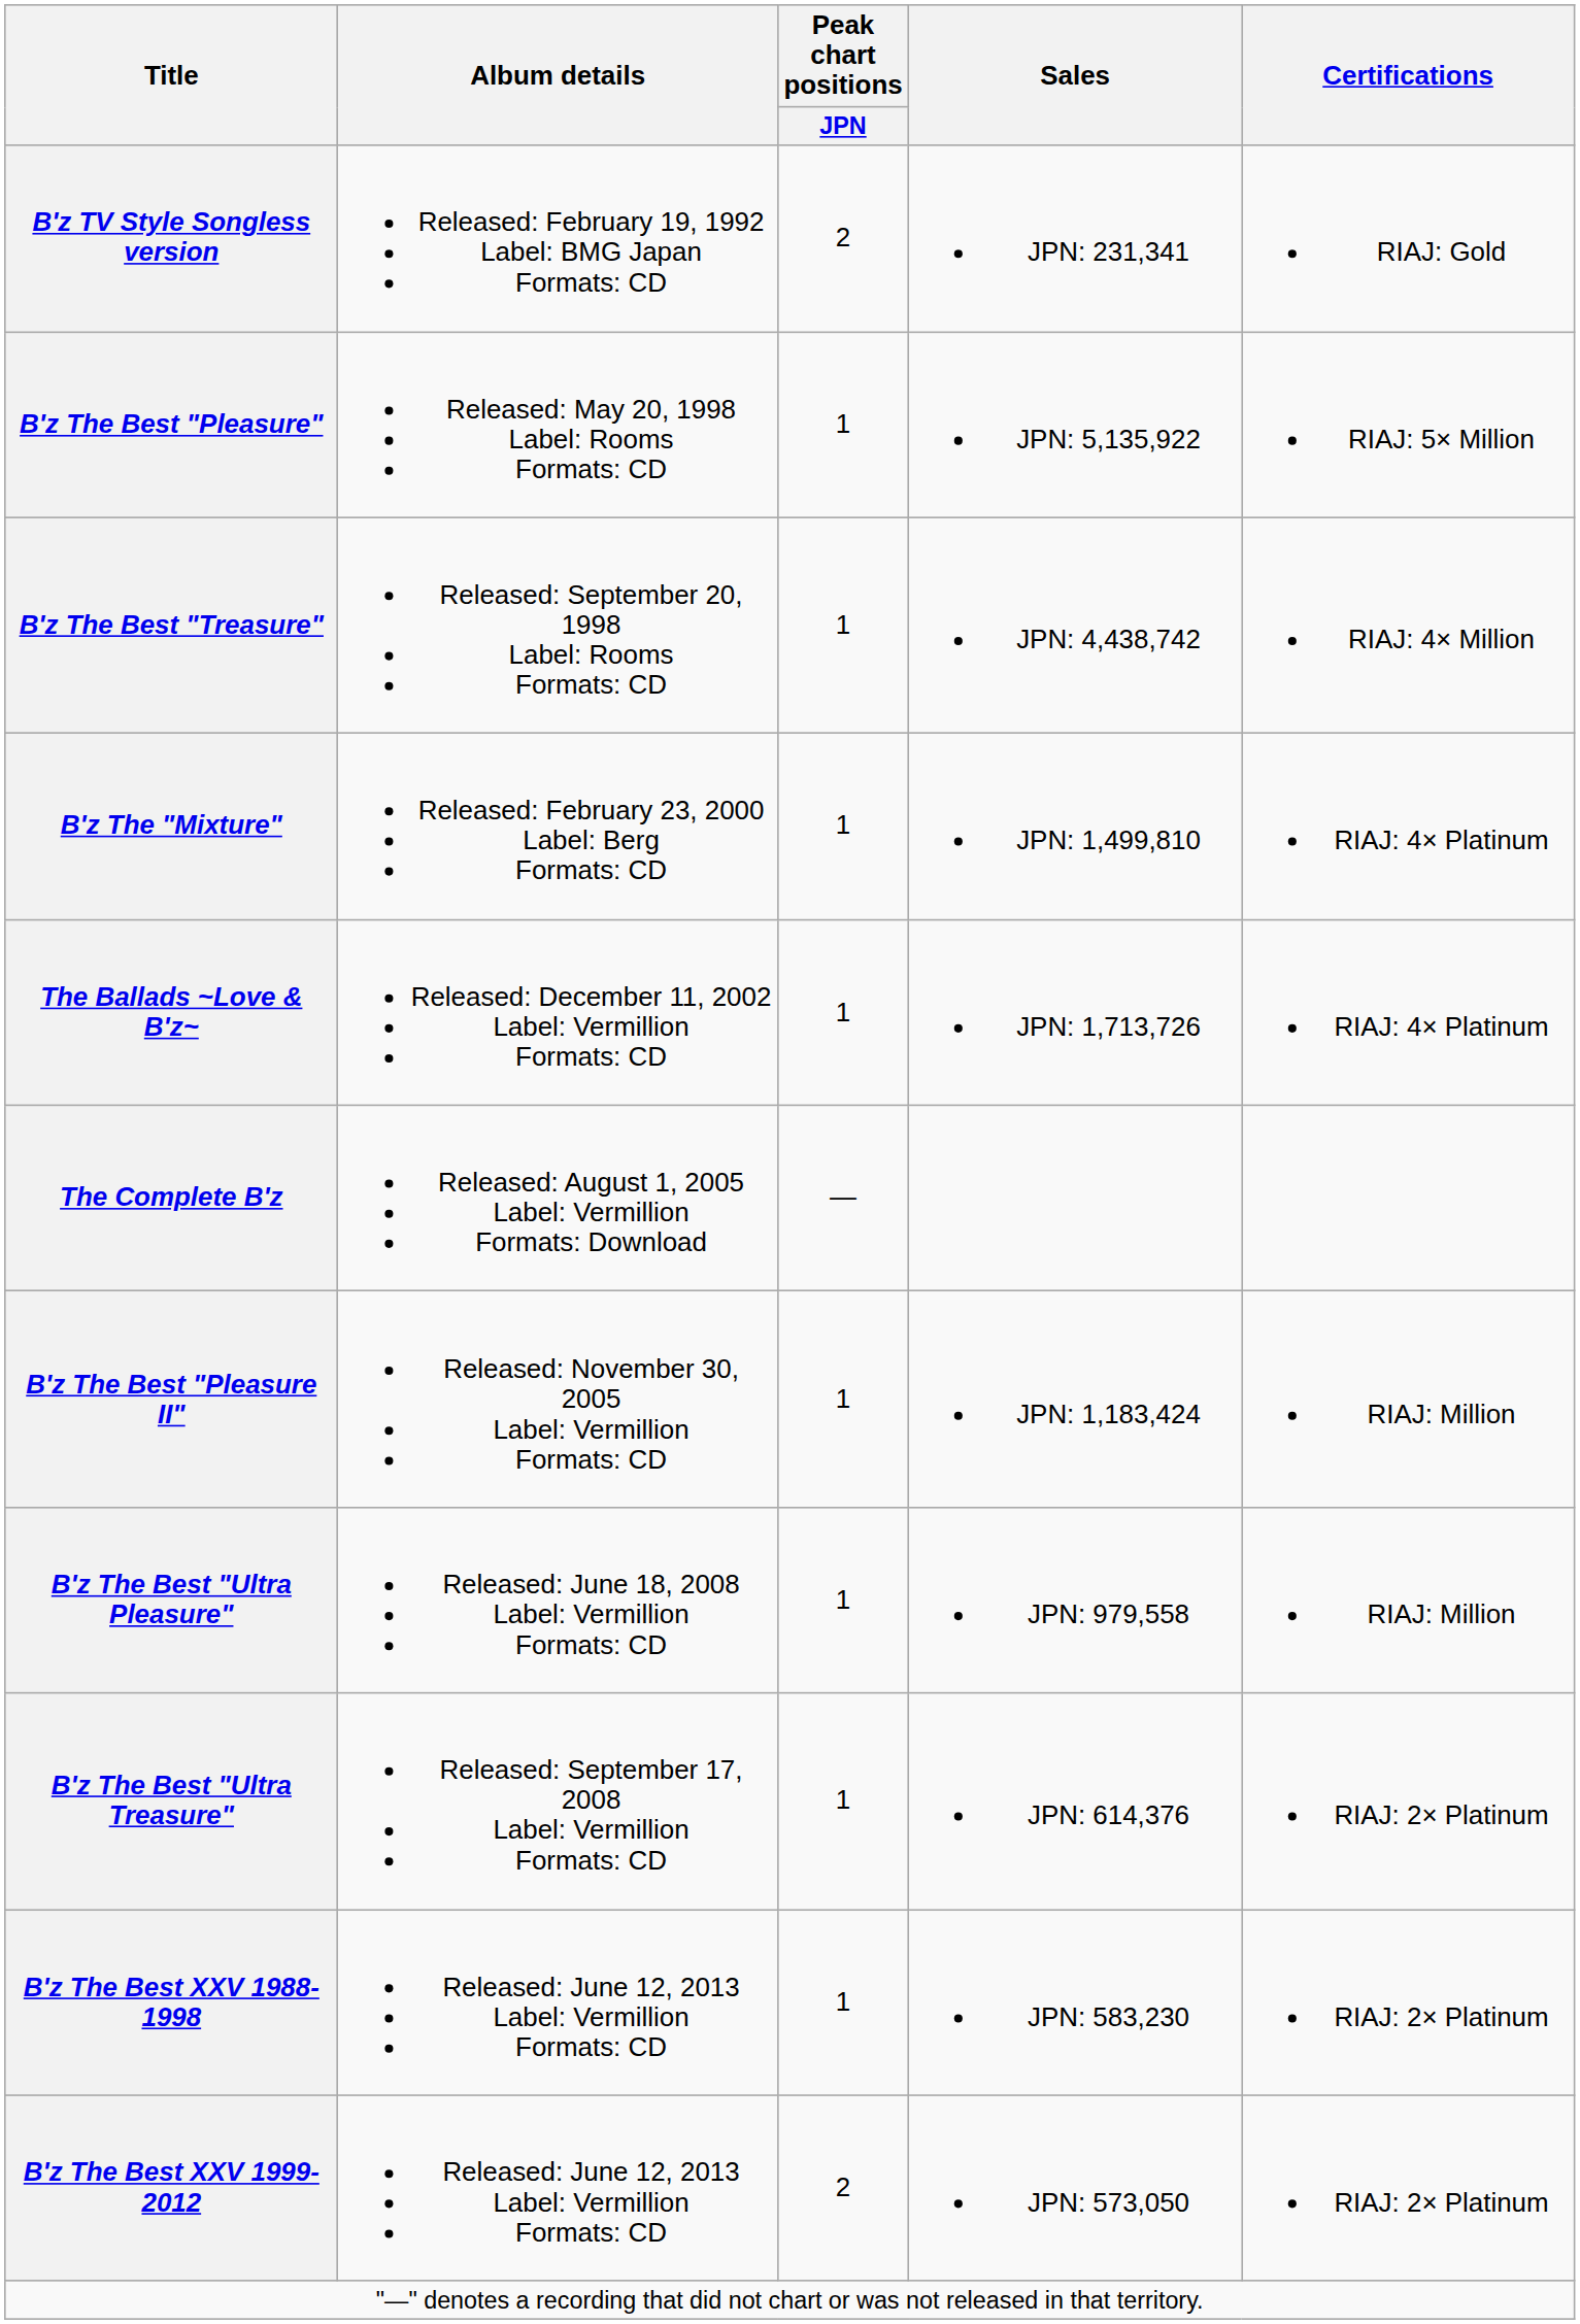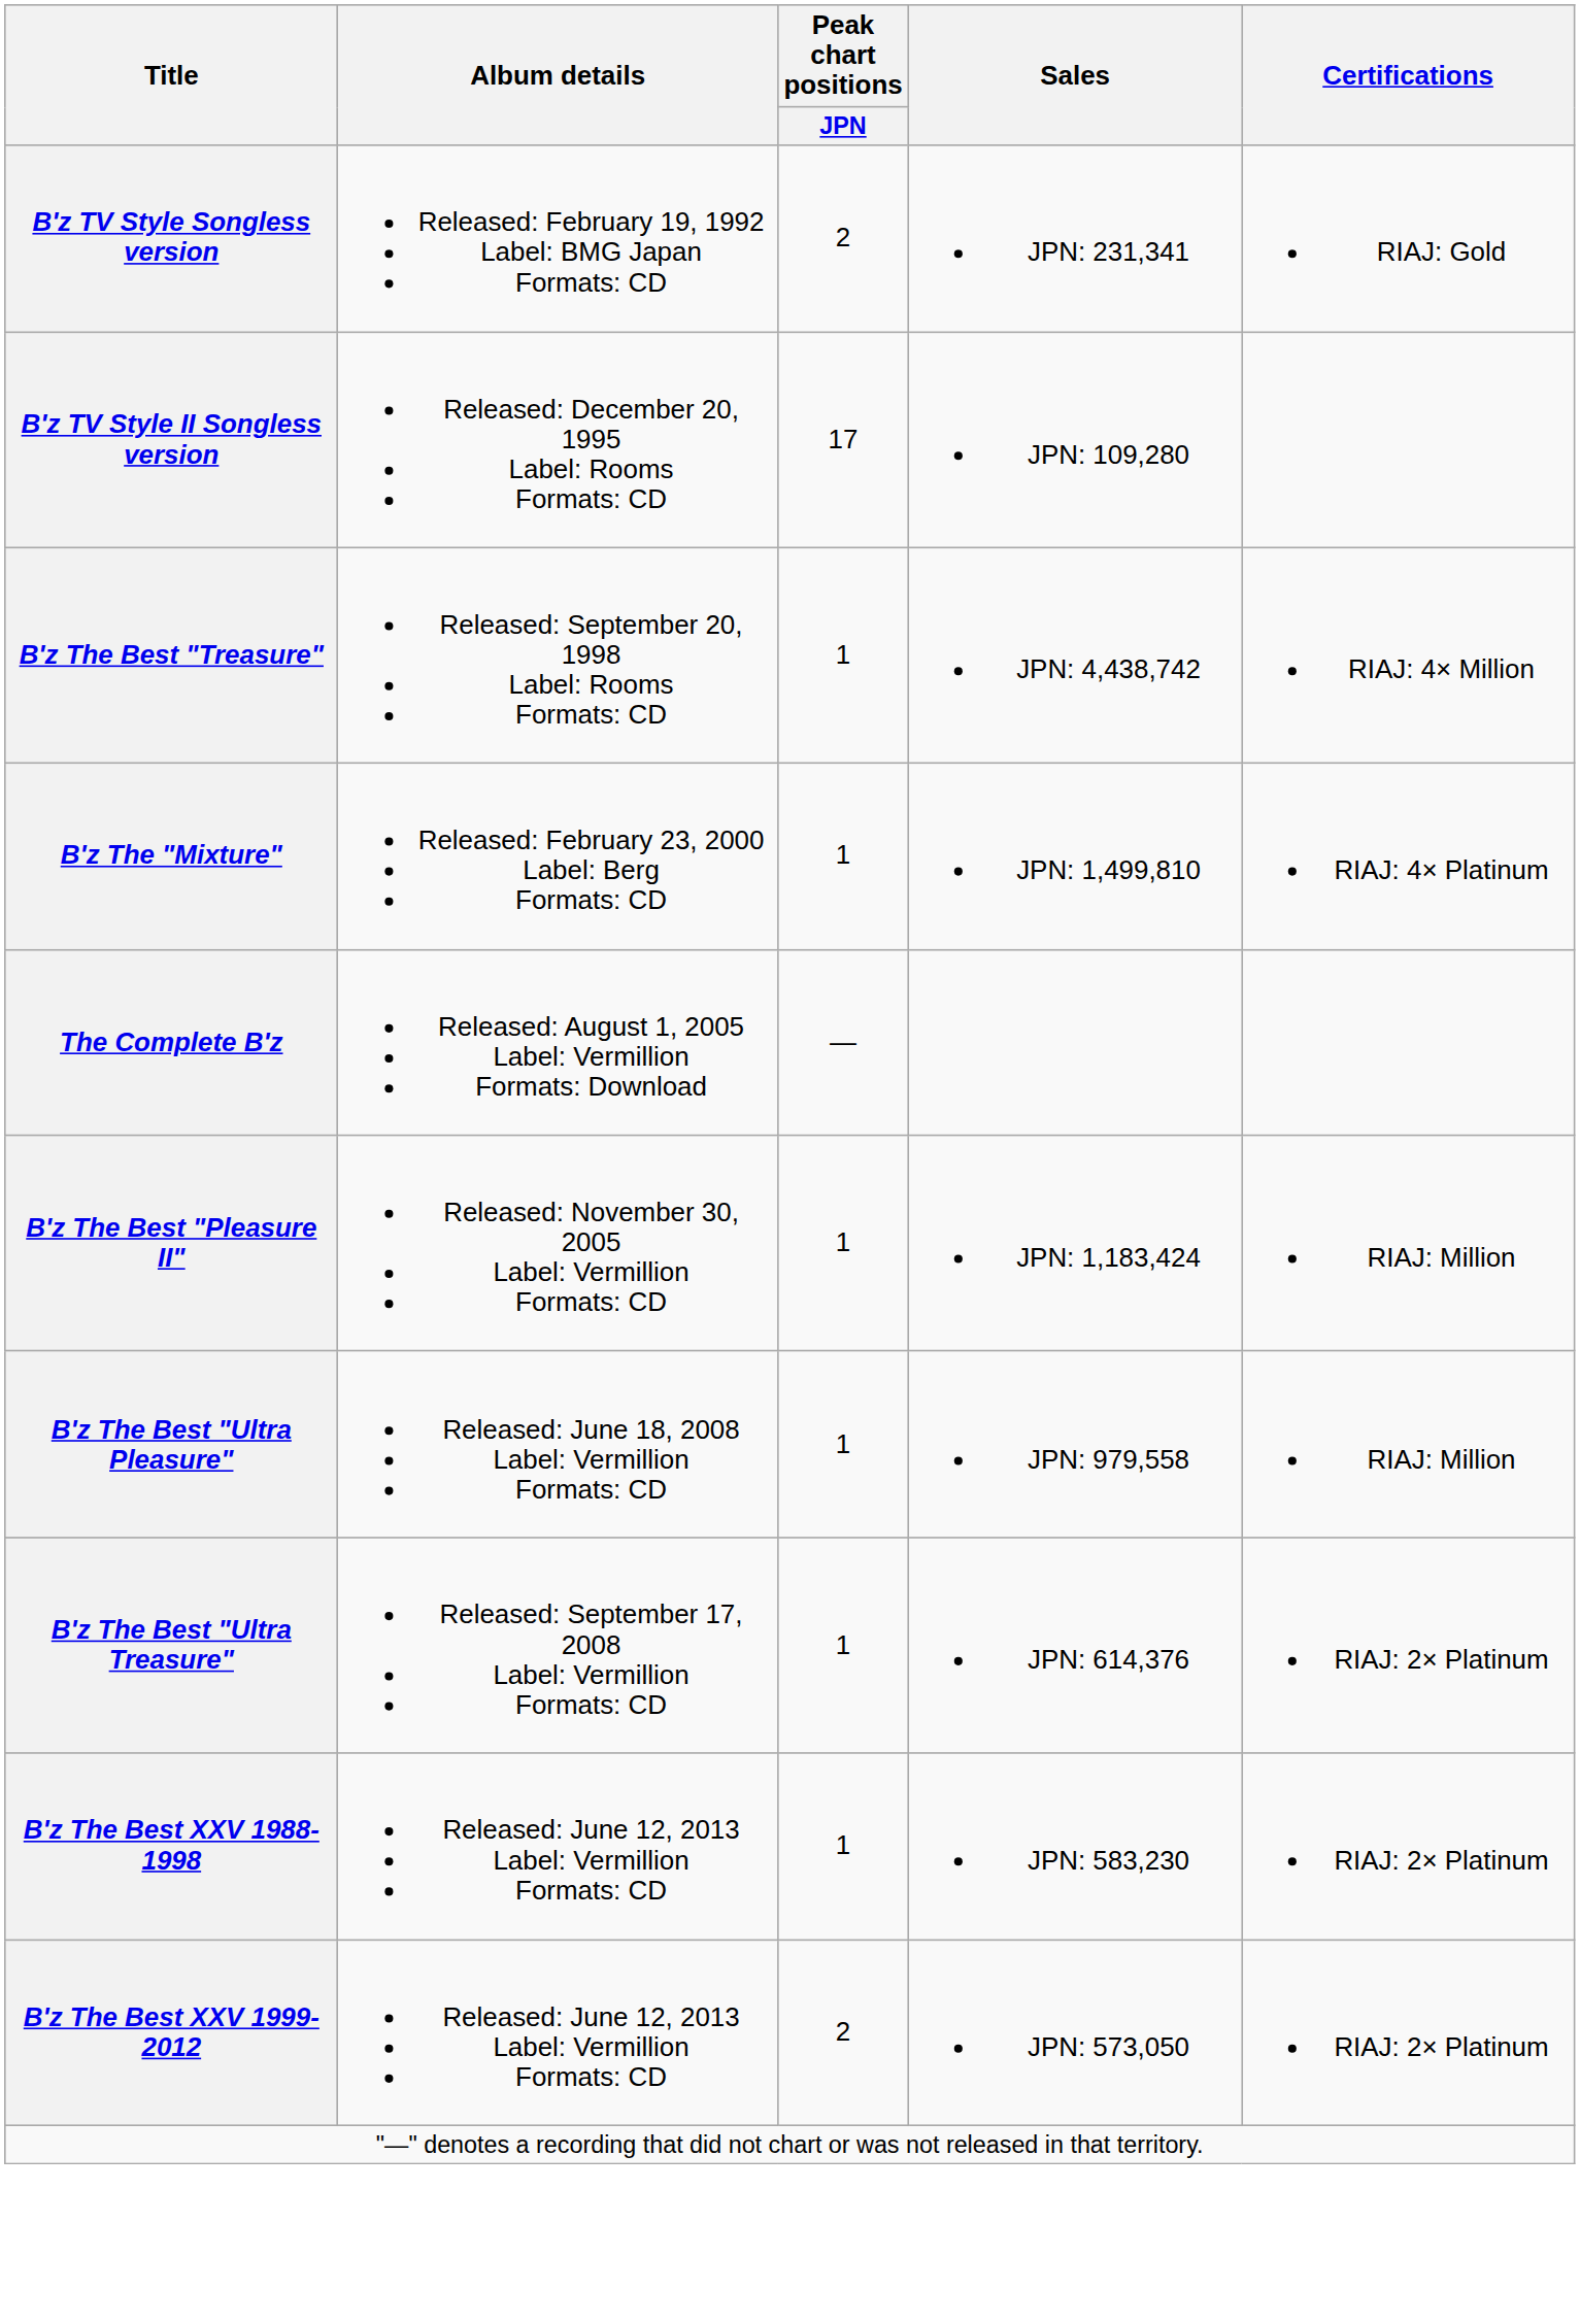+ row: B'z TV Style II Songless version | Released: December 20, 1995 Label: Rooms Formats: CD | 17 | JPN: 109,280
- row: B'z The Best "Pleasure" | Released: May 20, 1998 Label: Rooms Formats: CD | 1 | JPN: 5,135,922 | RIAJ: 5× Million
- row: The Ballads ~Love & B'z~ | Released: December 11, 2002 Label: Vermillion Formats: CD | 1 | JPN: 1,713,726 | RIAJ: 4× Platinum
